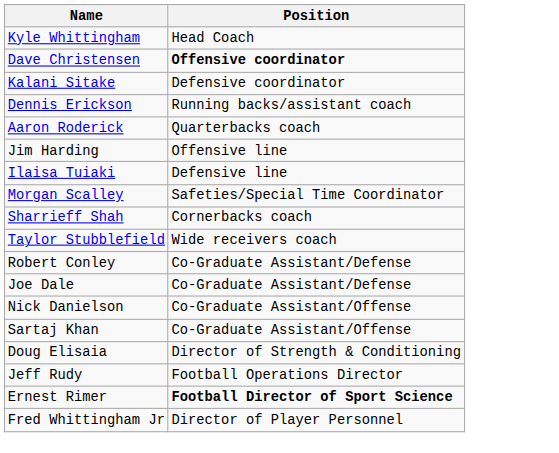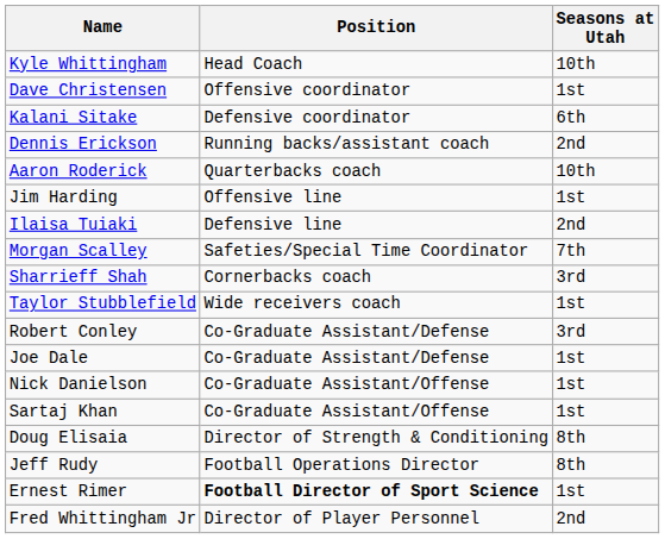+ column: Seasons at Utah | 10th | 1st | 6th | 2nd | 10th | 1st | 2nd | 7th | 3rd | 1st | 3rd | 1st | 1st | 1st | 8th | 8th | 1st | 2nd
Dave Christensen | Position: bold -> normal
